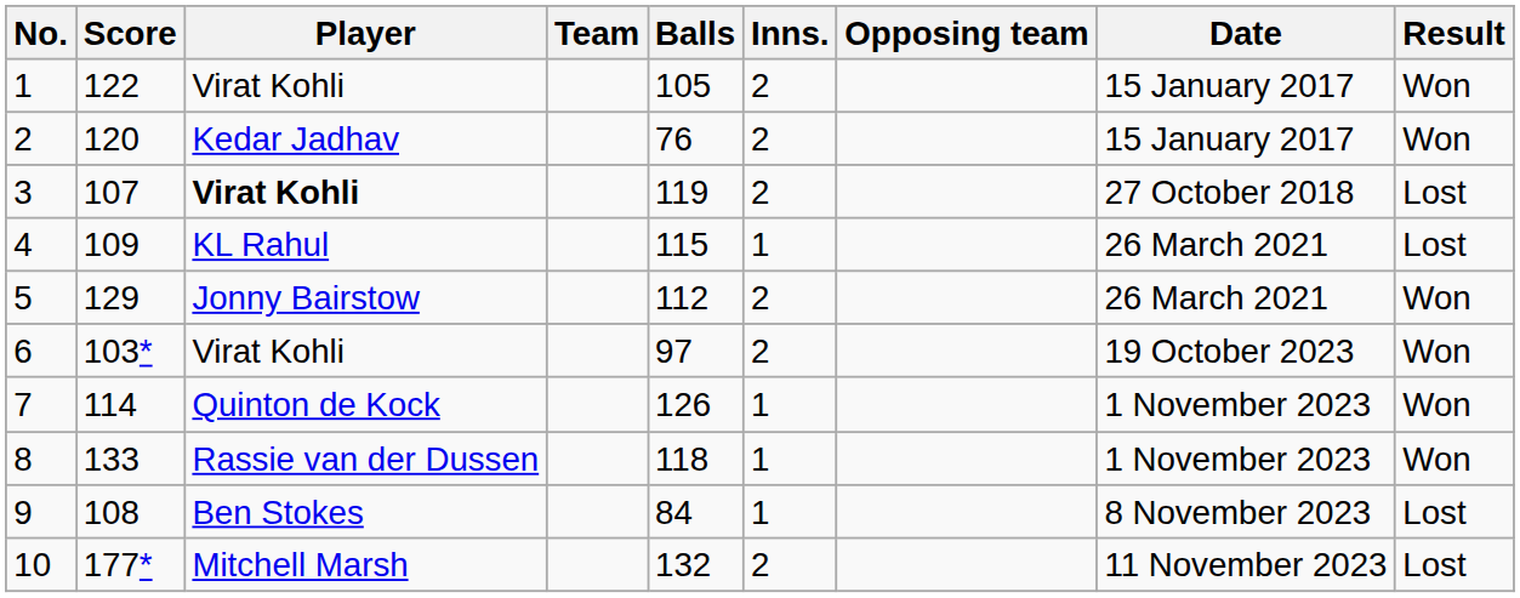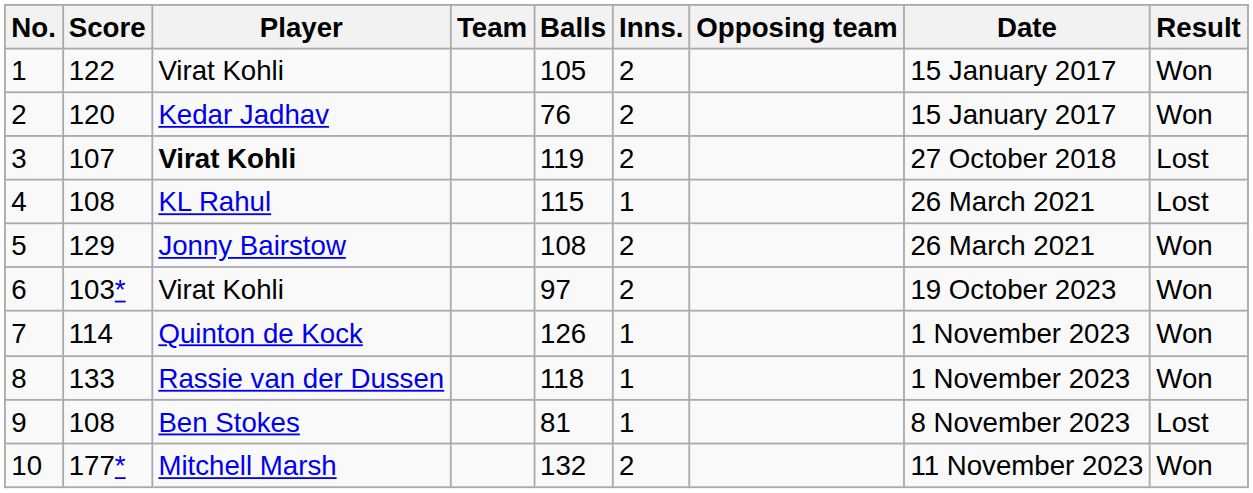4 | Score: 109 -> 108
5 | Balls: 112 -> 108
9 | Balls: 84 -> 81
10 | Result: Lost -> Won
